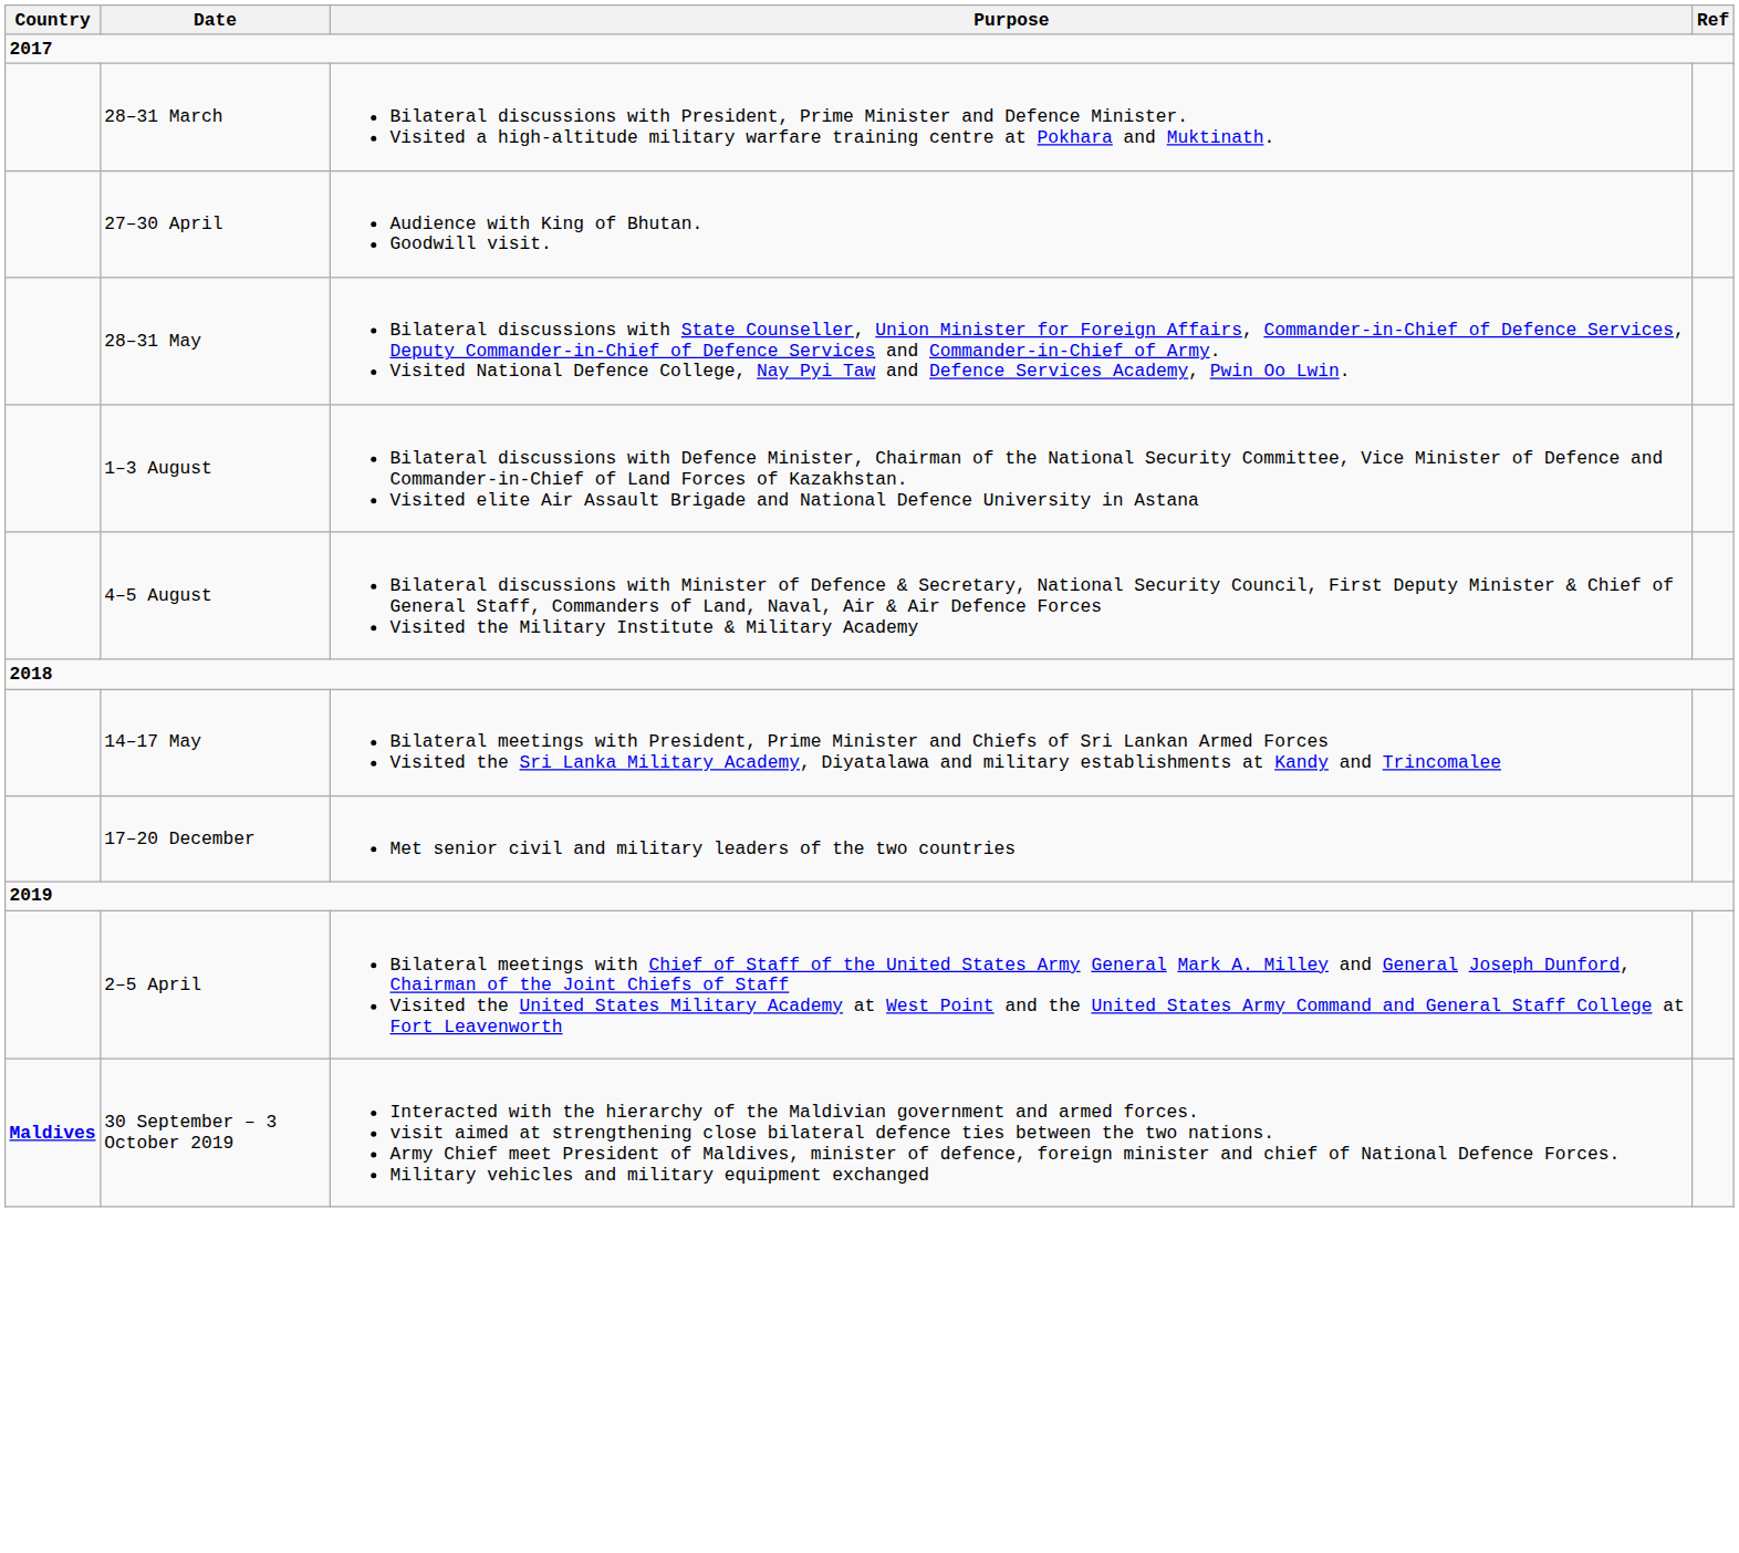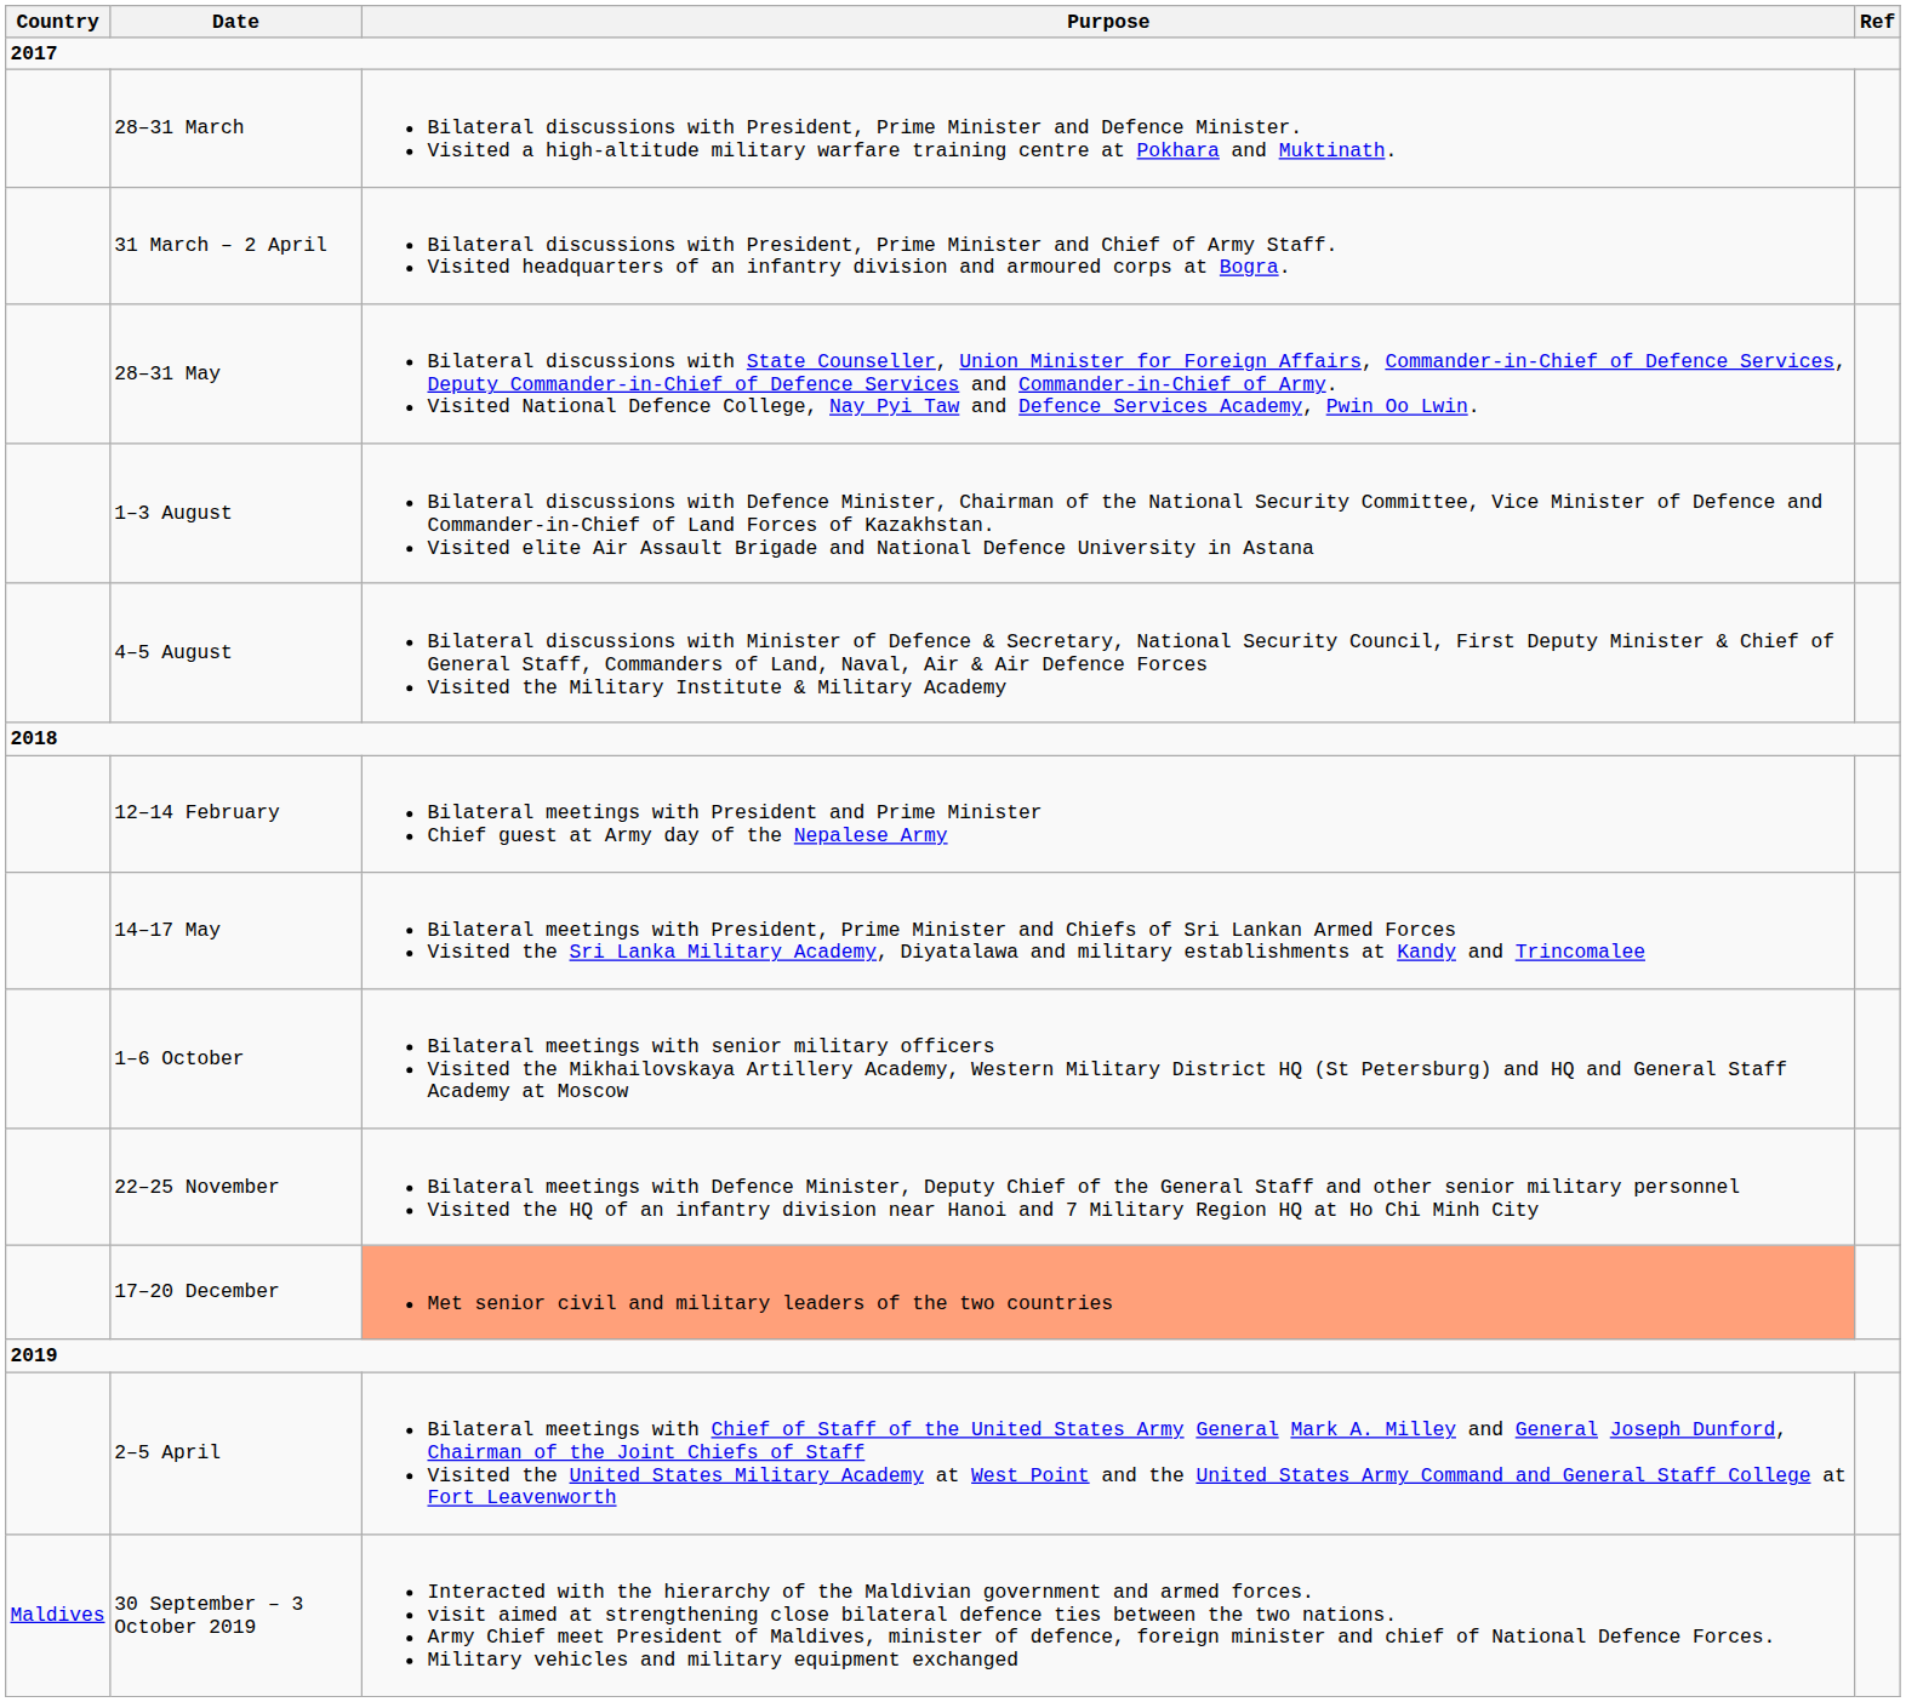+ row: 31 March – 2 April | Bilateral discussions with President, Prime Minister and Chief of Army Staff. Visited headquarters of an infantry division and armoured corps at Bogra.
- row: 27–30 April | Audience with King of Bhutan. Goodwill visit.
+ row: 12–14 February | Bilateral meetings with President and Prime Minister Chief guest at Army day of the Nepalese Army
+ row: 1–6 October | Bilateral meetings with senior military officers Visited the Mikhailovskaya Artillery Academy, Western Military District HQ (St Petersburg) and HQ and General Staff Academy at Moscow
+ row: 22–25 November | Bilateral meetings with Defence Minister, Deputy Chief of the General Staff and other senior military personnel Visited the HQ of an infantry division near Hanoi and 7 Military Region HQ at Ho Chi Minh City
17–20 December | Purpose: no background -> lightsalmon background
30 September – 3 October 2019 | Country: bold -> normal
